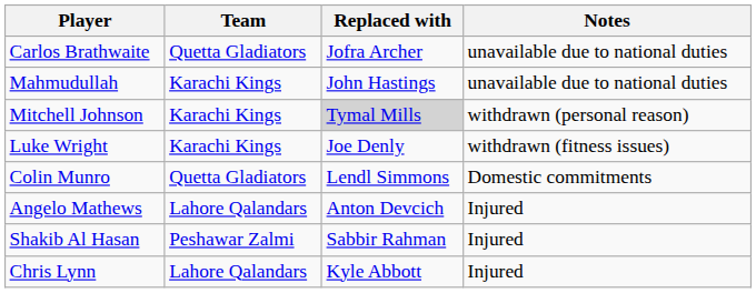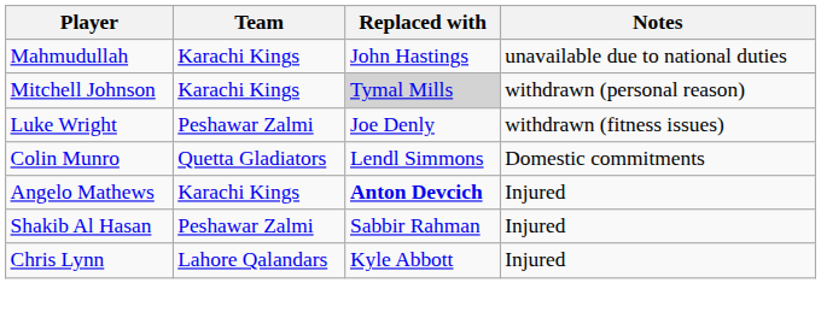- row: Carlos Brathwaite | Quetta Gladiators | Jofra Archer | unavailable due to national duties
Luke Wright | Team: Karachi Kings -> Peshawar Zalmi
Angelo Mathews | Team: Lahore Qalandars -> Karachi Kings
Angelo Mathews | Replaced with: normal -> bold
